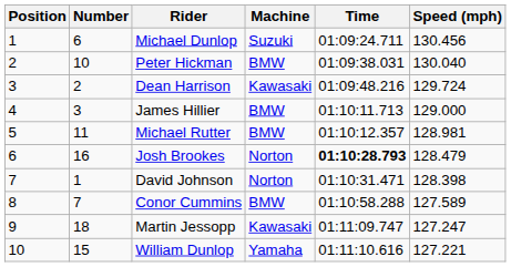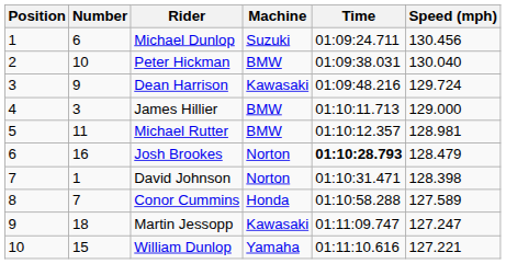Dean Harrison | Number: 2 -> 9
Conor Cummins | Machine: BMW -> Honda
